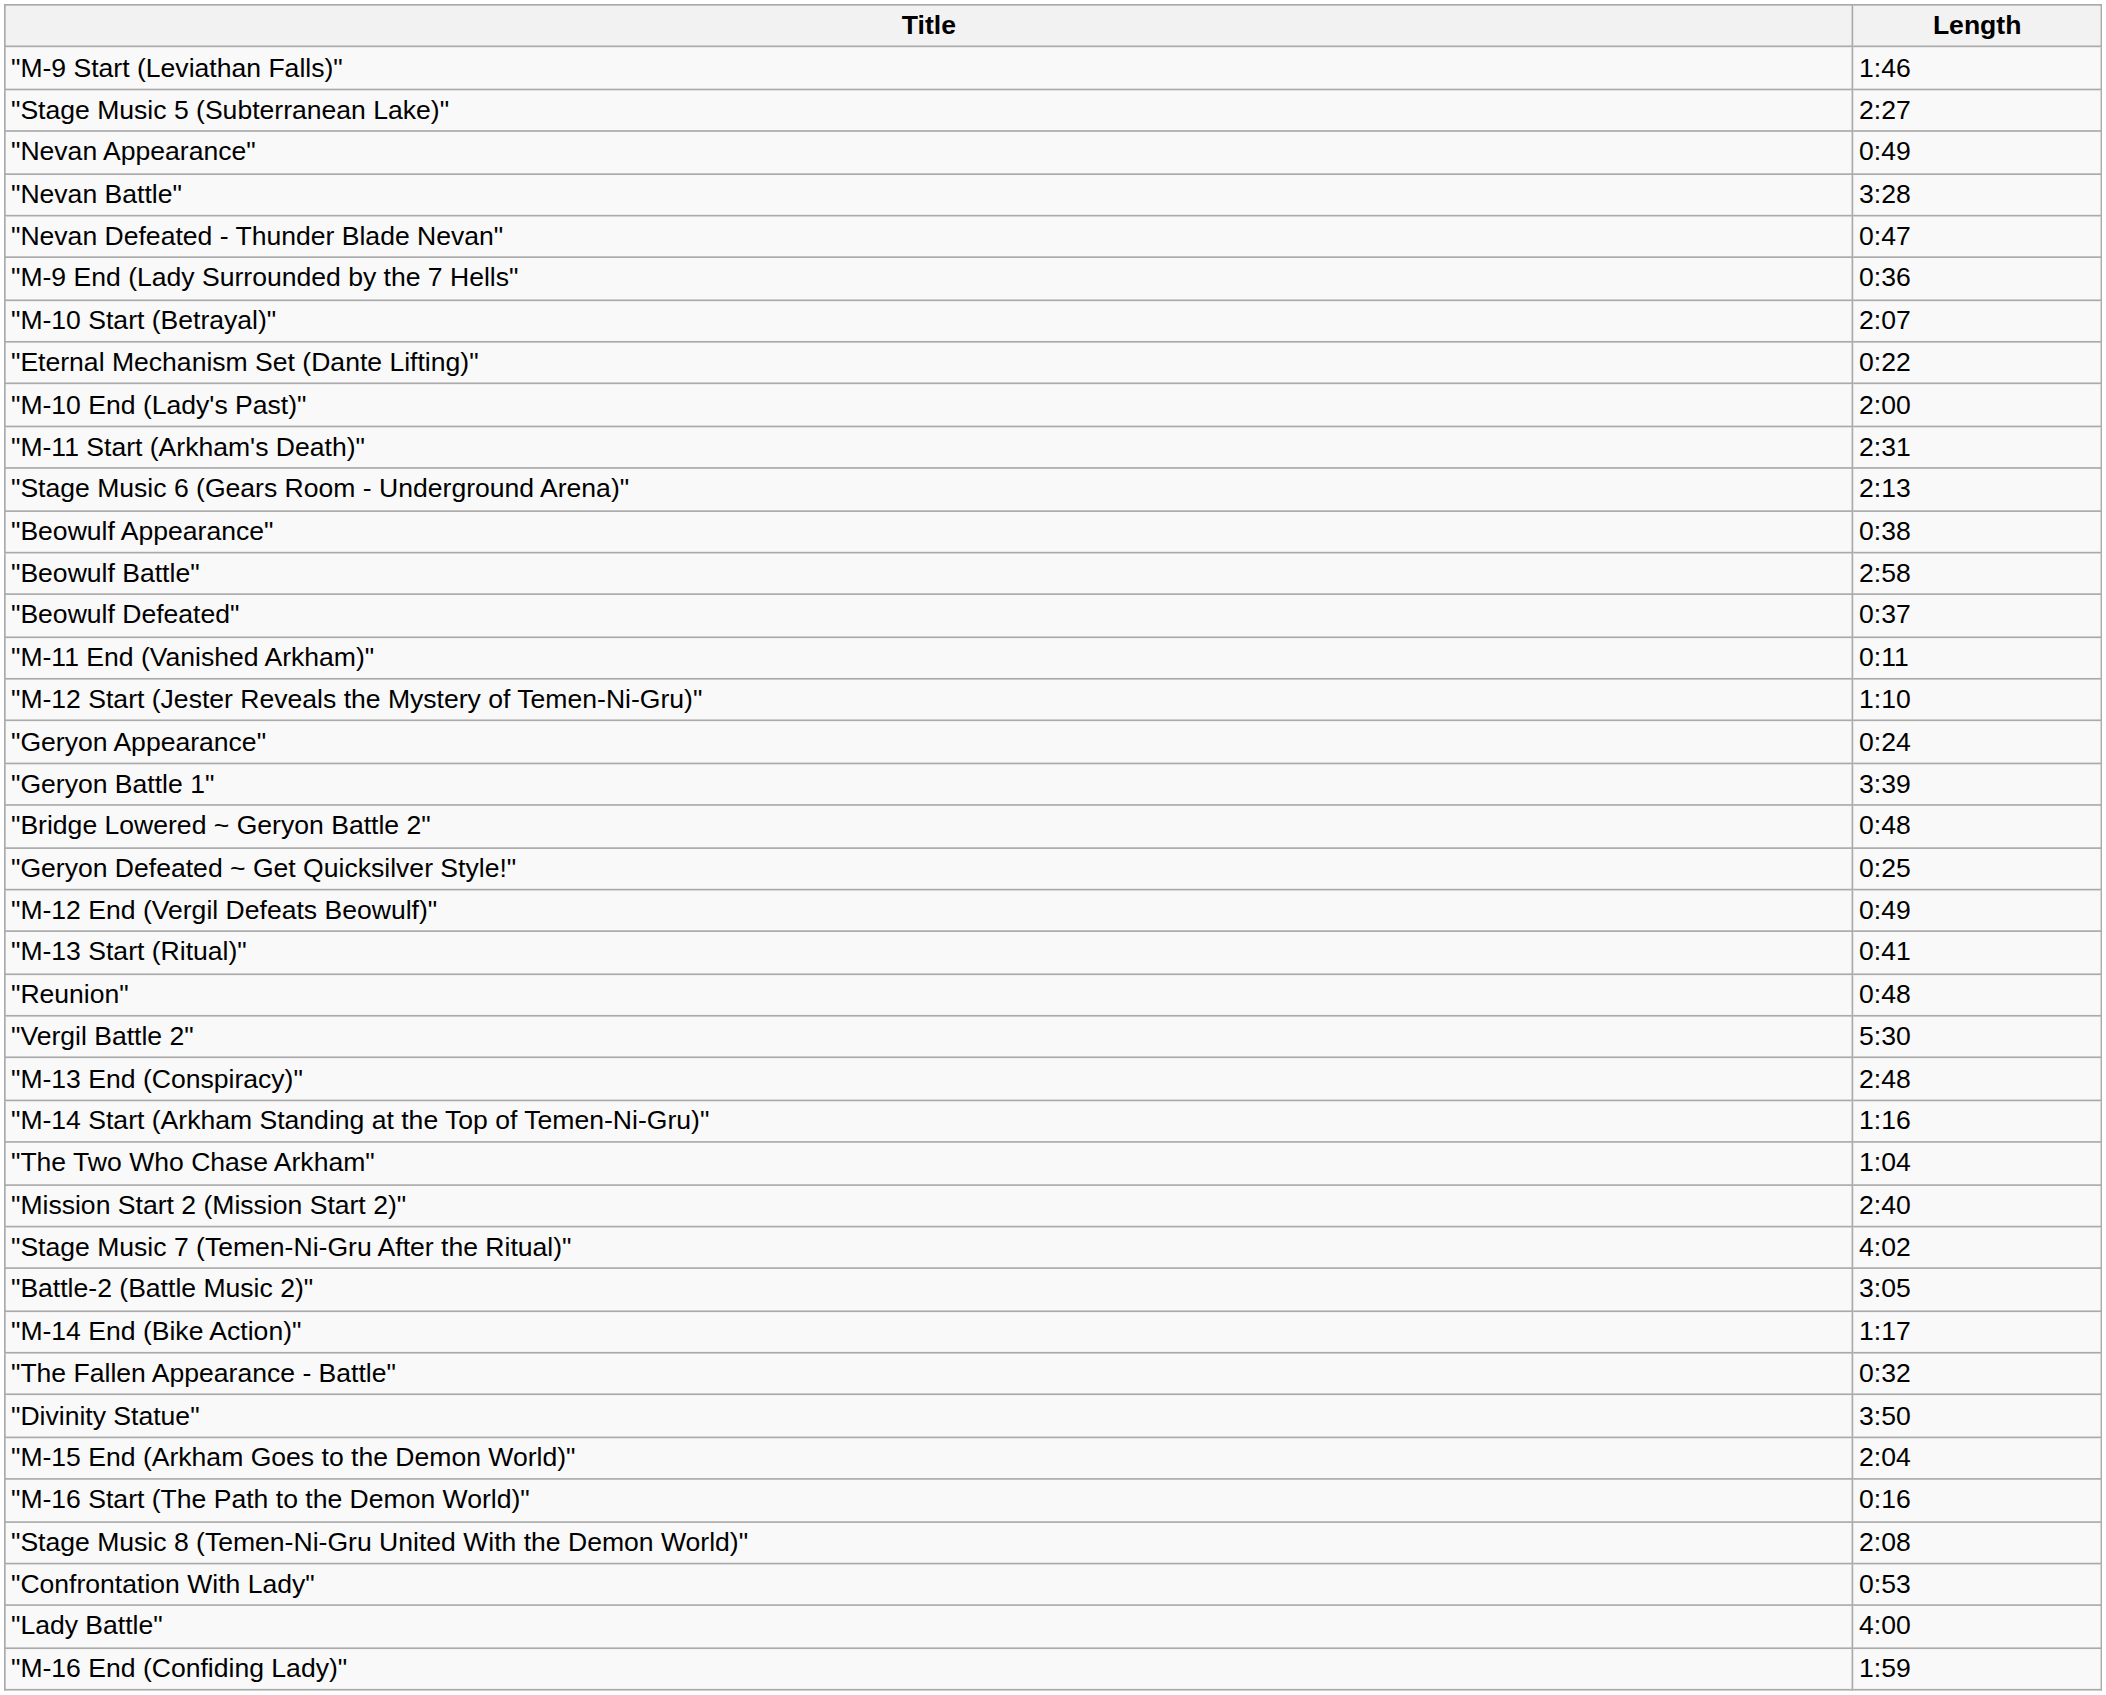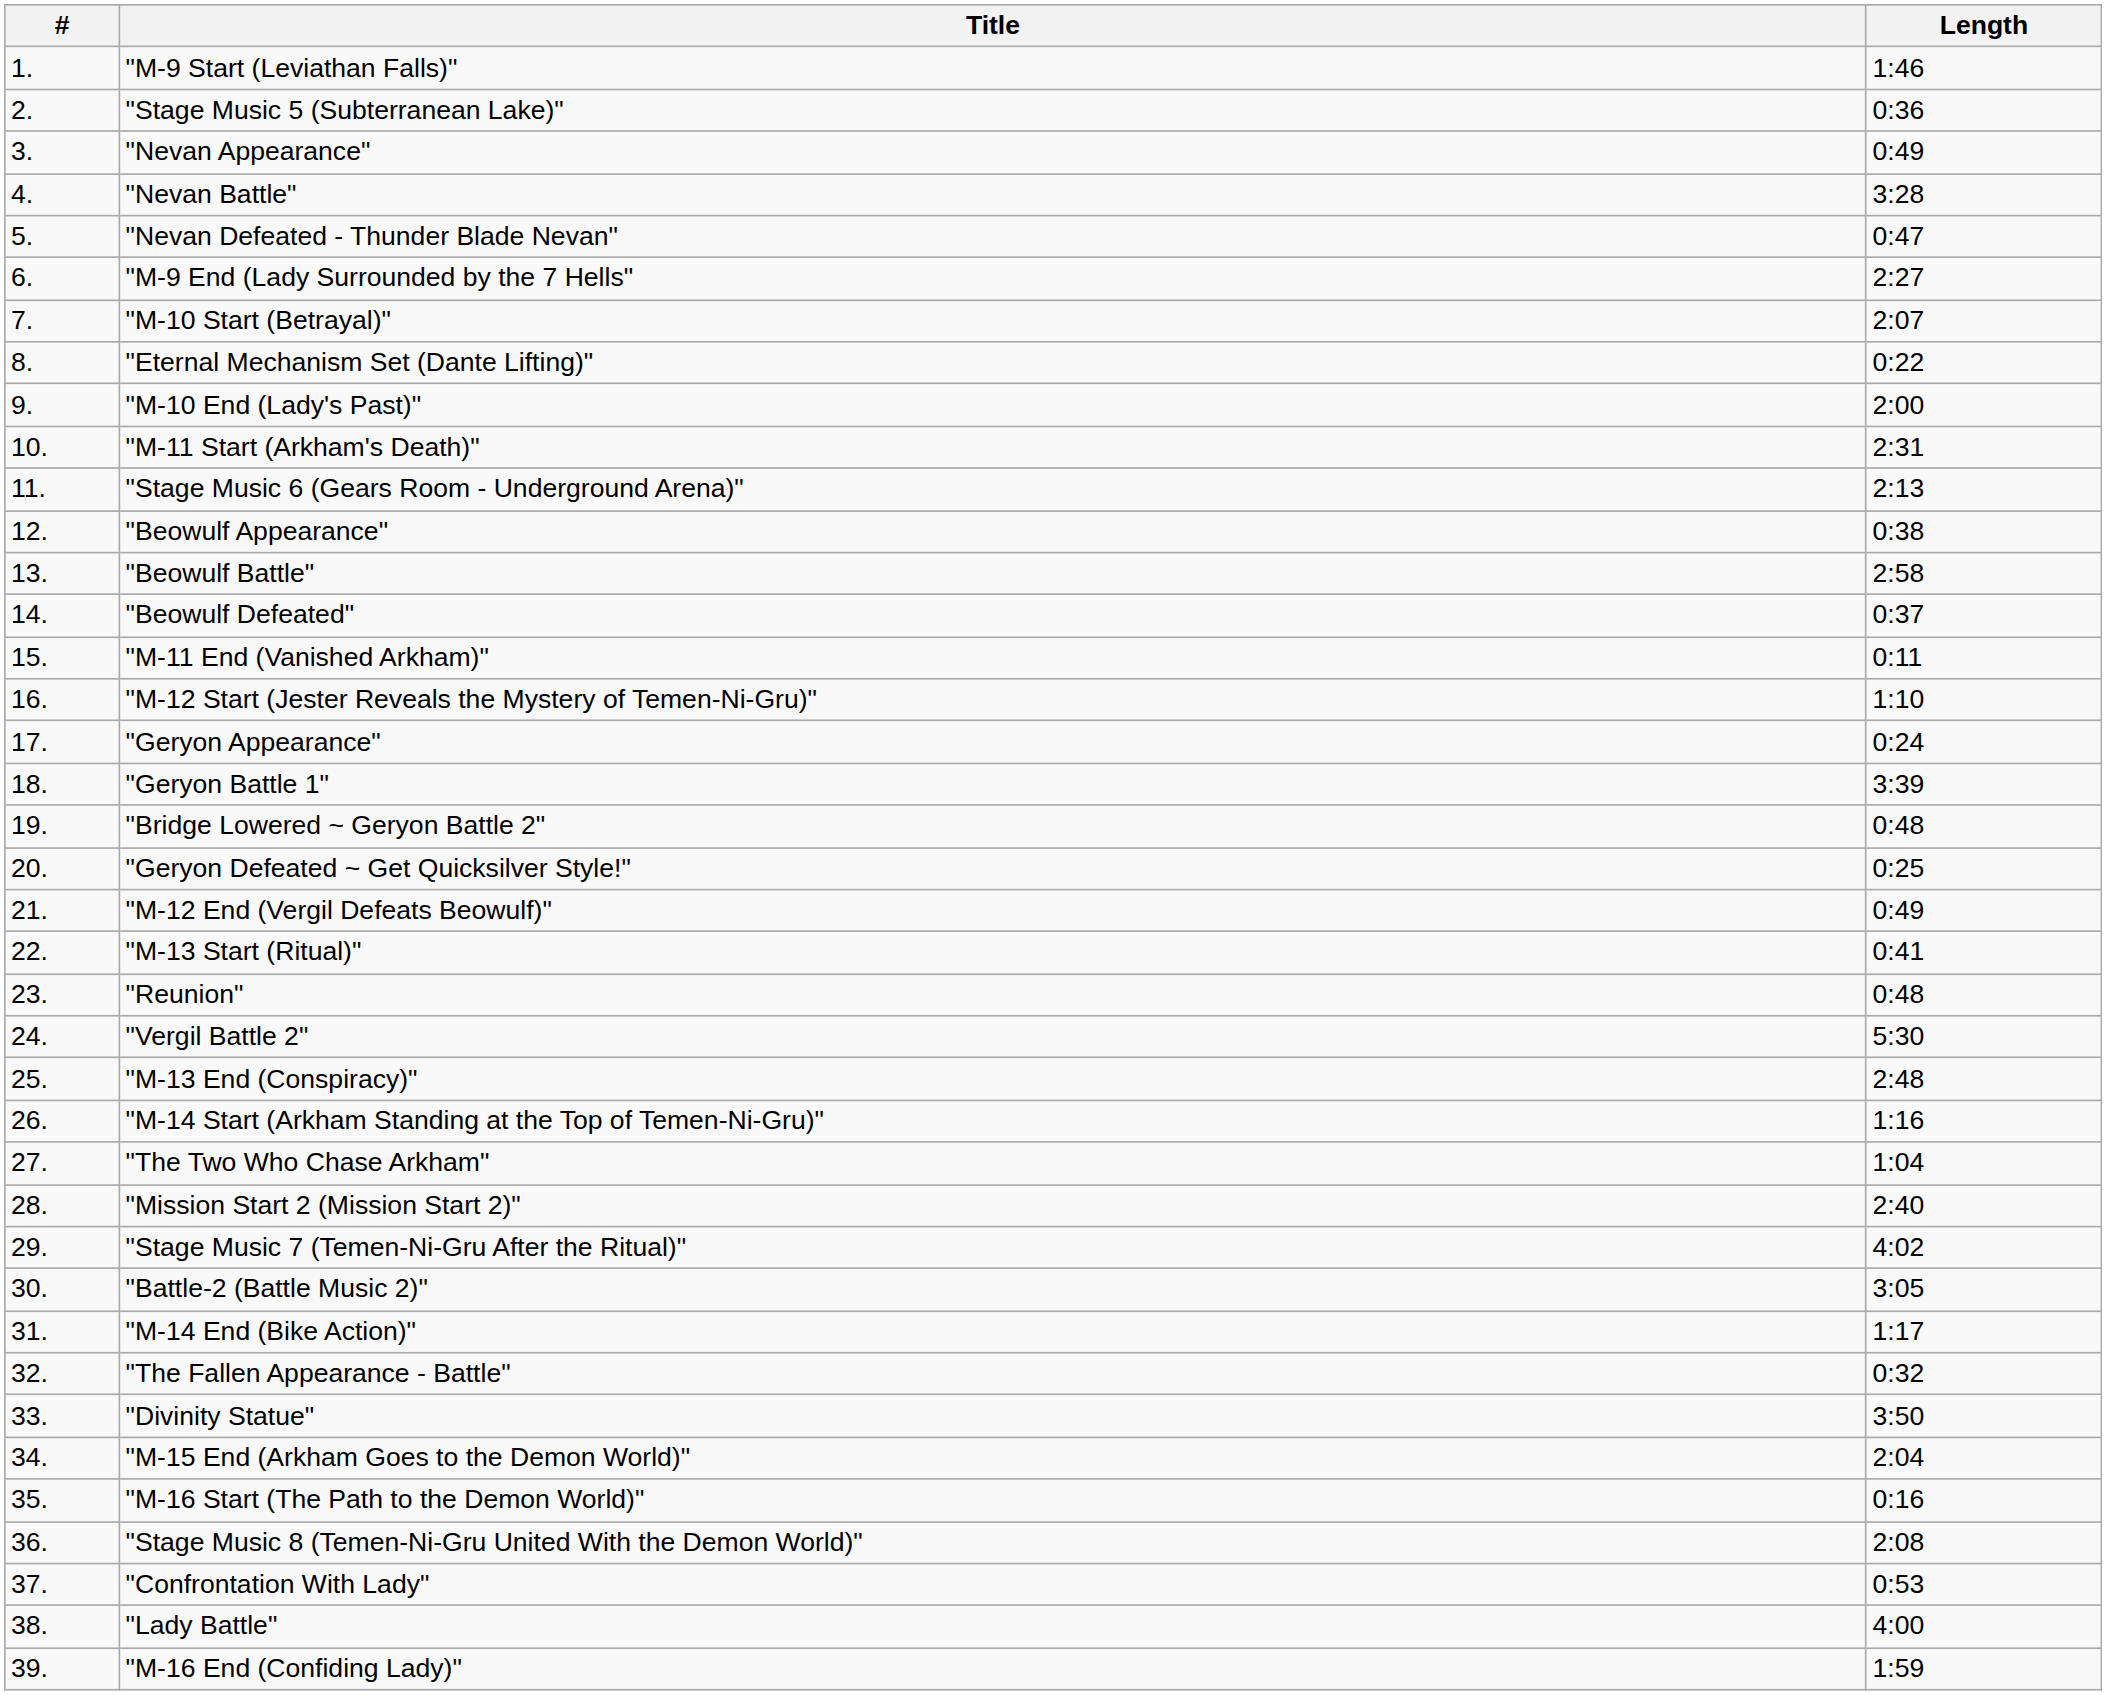+ column: # | 1. | 2. | 3. | 4. | 5. | 6. | 7. | 8. | 9. | 10. | 11. | 12. | 13. | 14. | 15. | 16. | 17. | 18. | 19. | 20. | 21. | 22. | 23. | 24. | 25. | 26. | 27. | 28. | 29. | 30. | 31. | 32. | 33. | 34. | 35. | 36. | 37. | 38. | 39.
"Stage Music 5 (Subterranean Lake)" | Length: 2:27 -> 0:36
"M-9 End (Lady Surrounded by the 7 Hells" | Length: 0:36 -> 2:27
